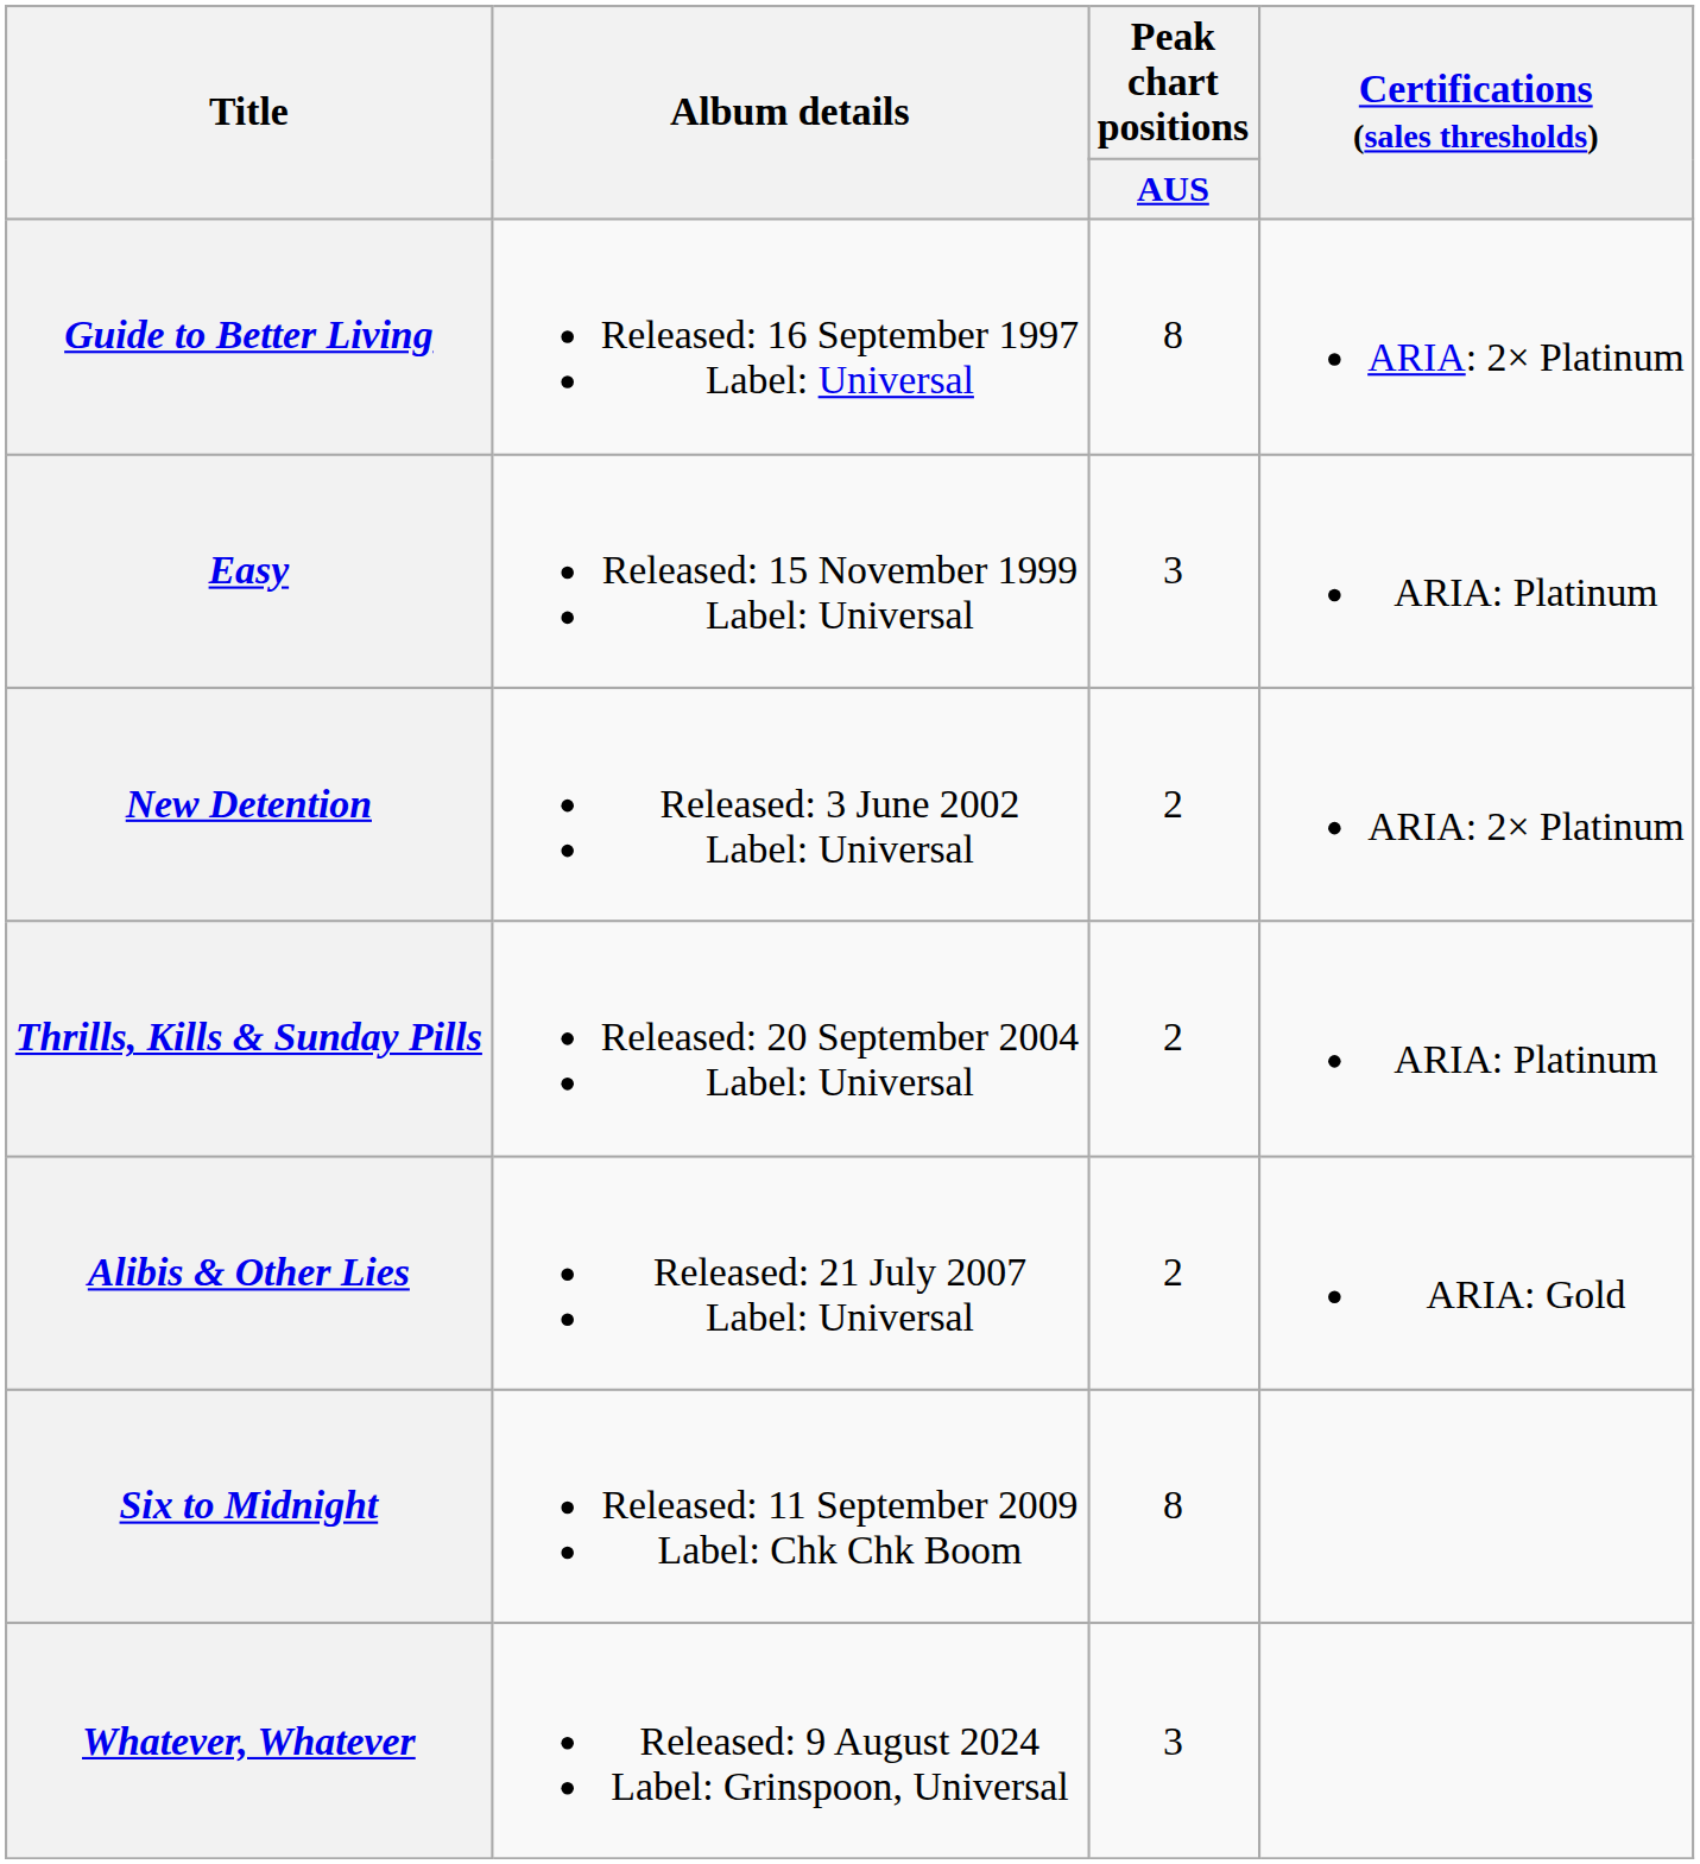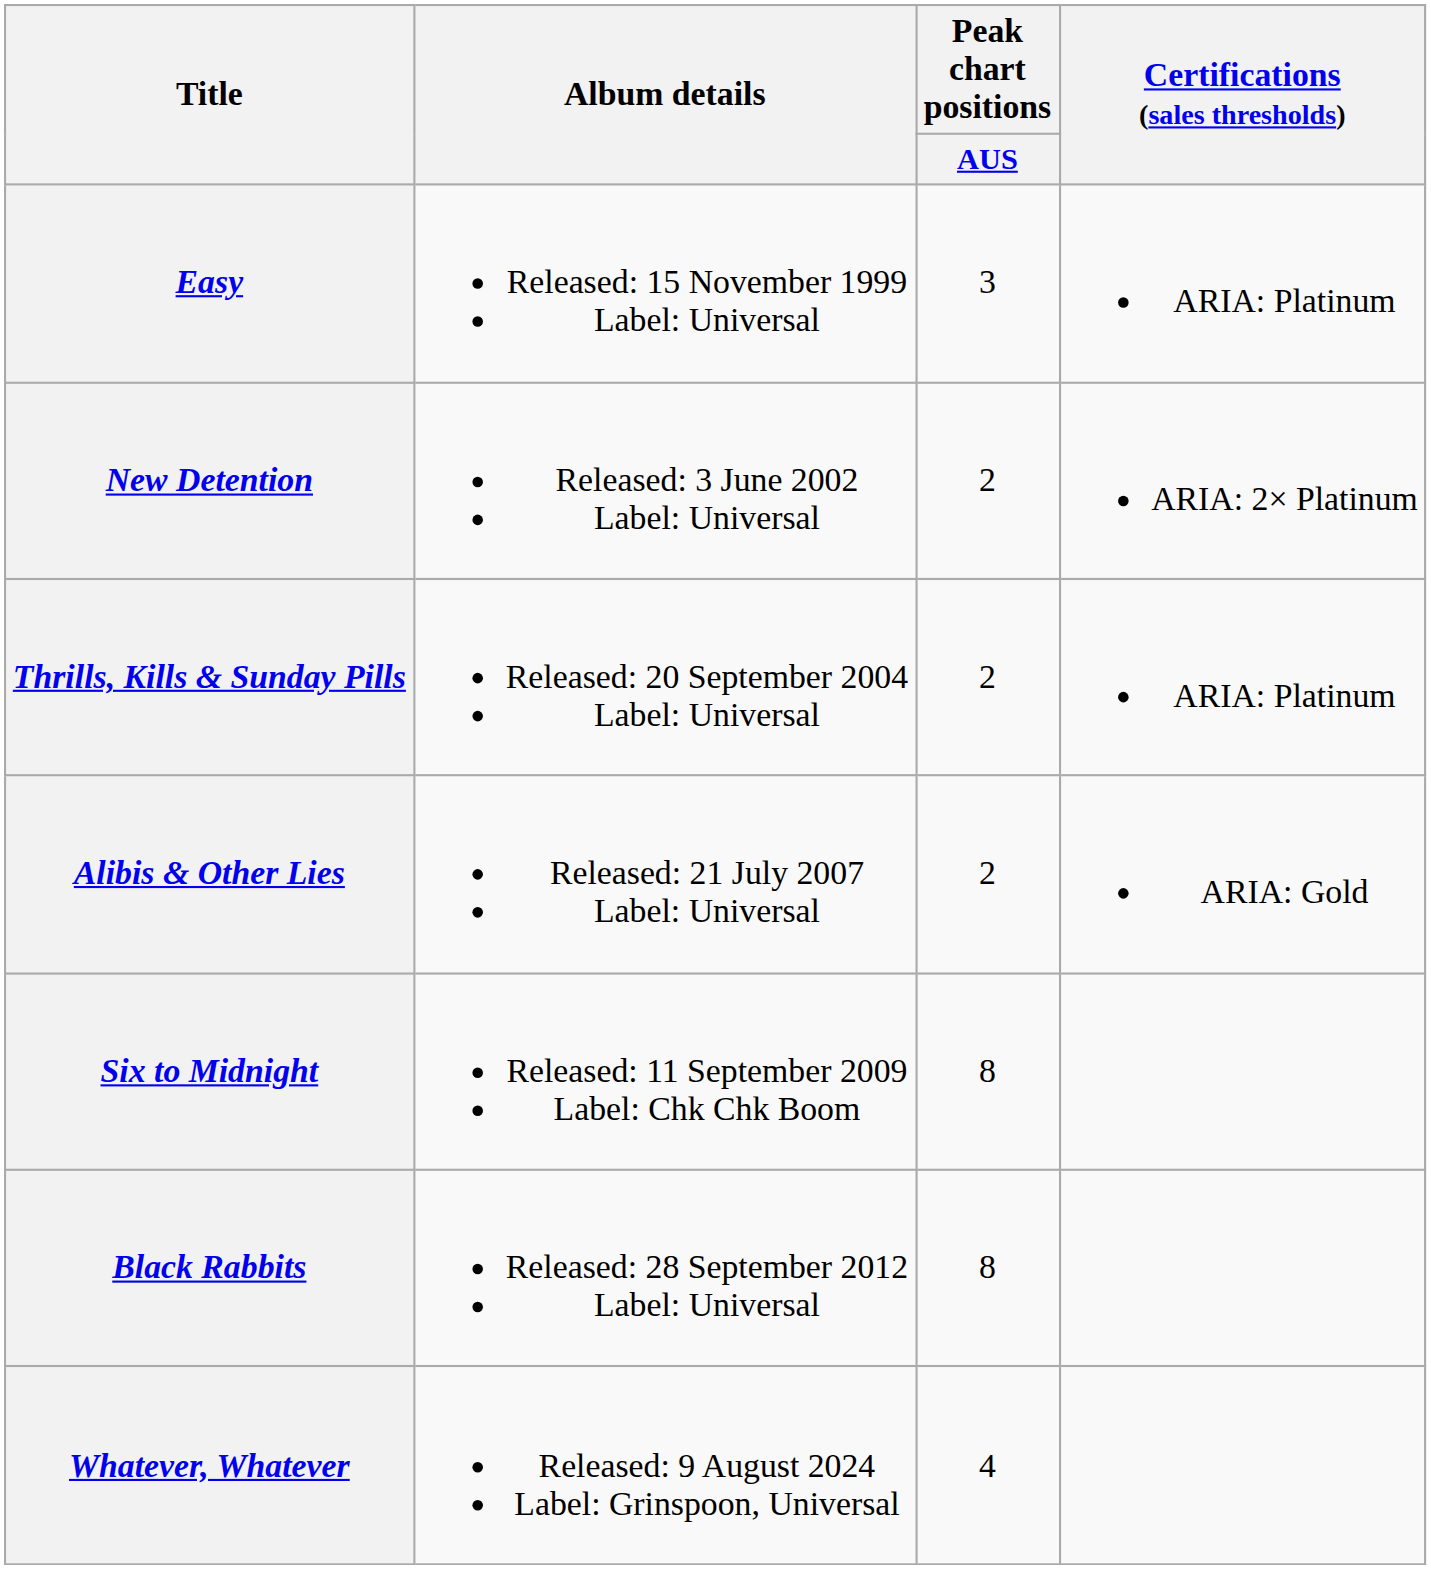- row: Guide to Better Living | Released: 16 September 1997 Label: Universal | 8 | ARIA: 2× Platinum
+ row: Black Rabbits | Released: 28 September 2012 Label: Universal | 8
Whatever, Whatever | Peak chart positions / AUS: 3 -> 4
